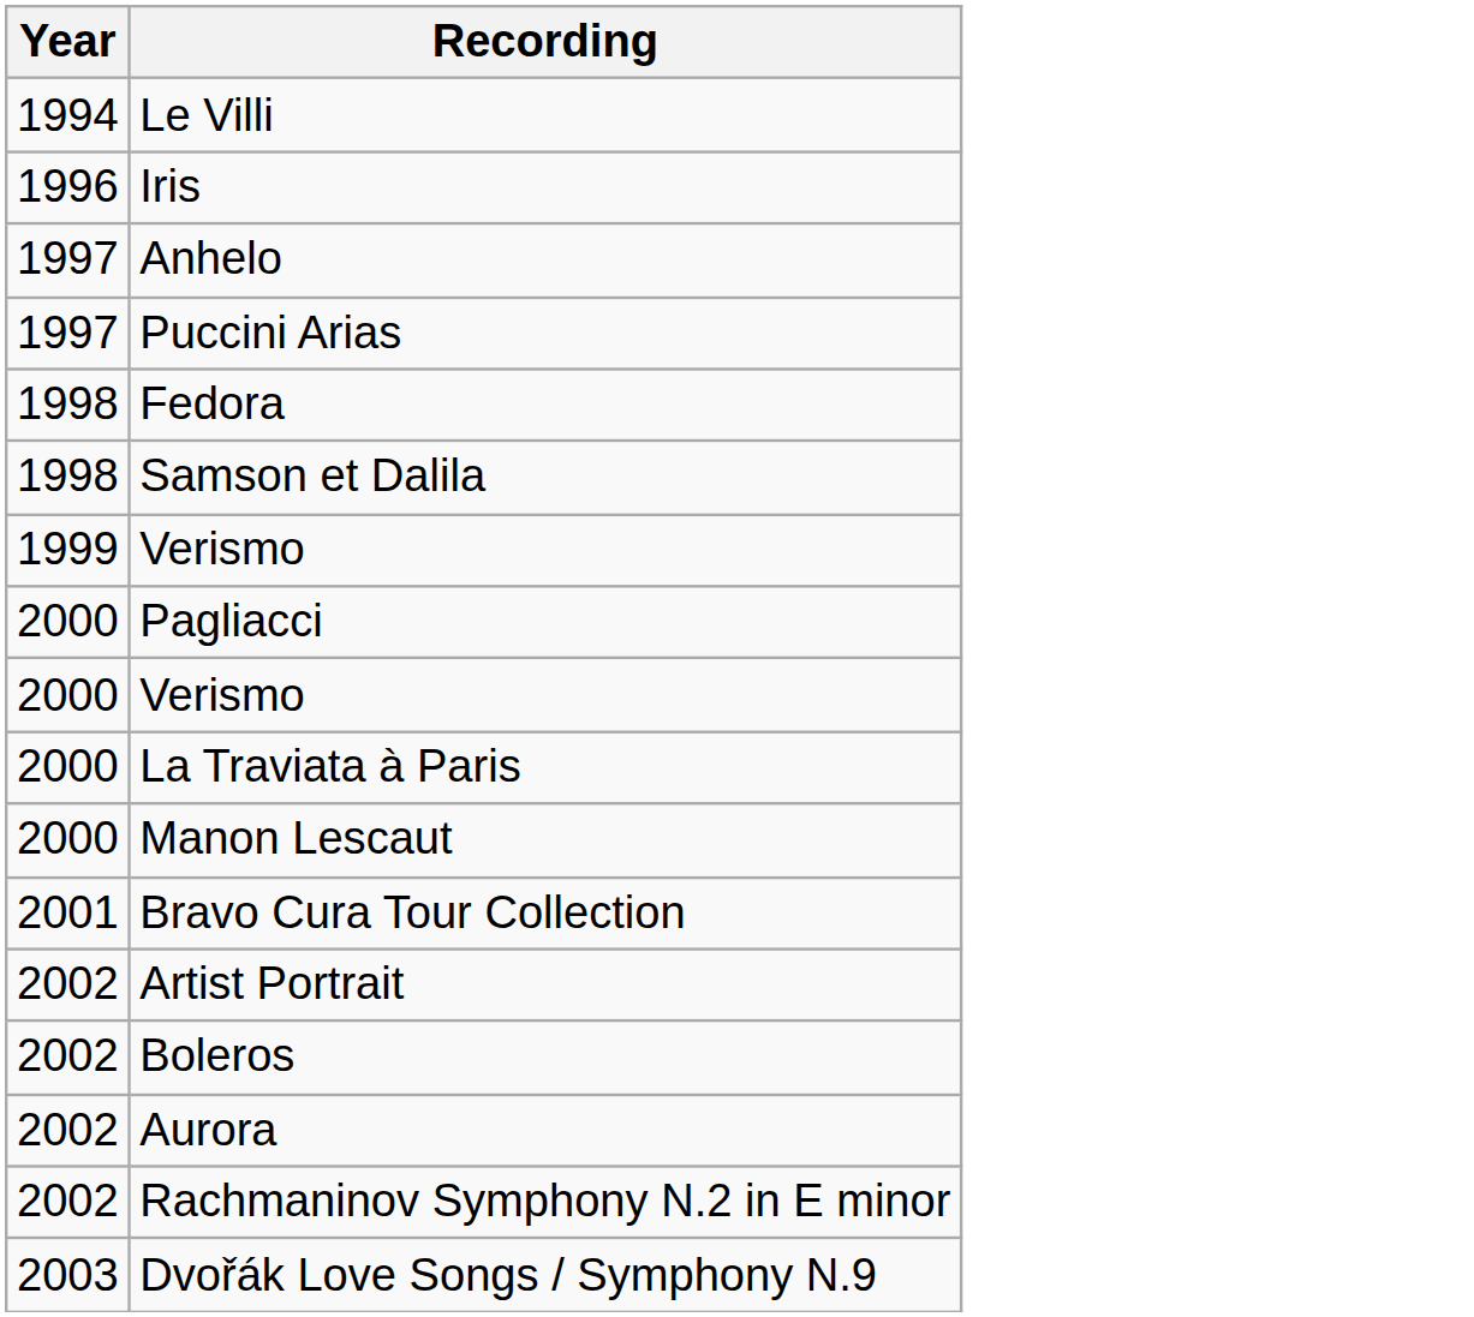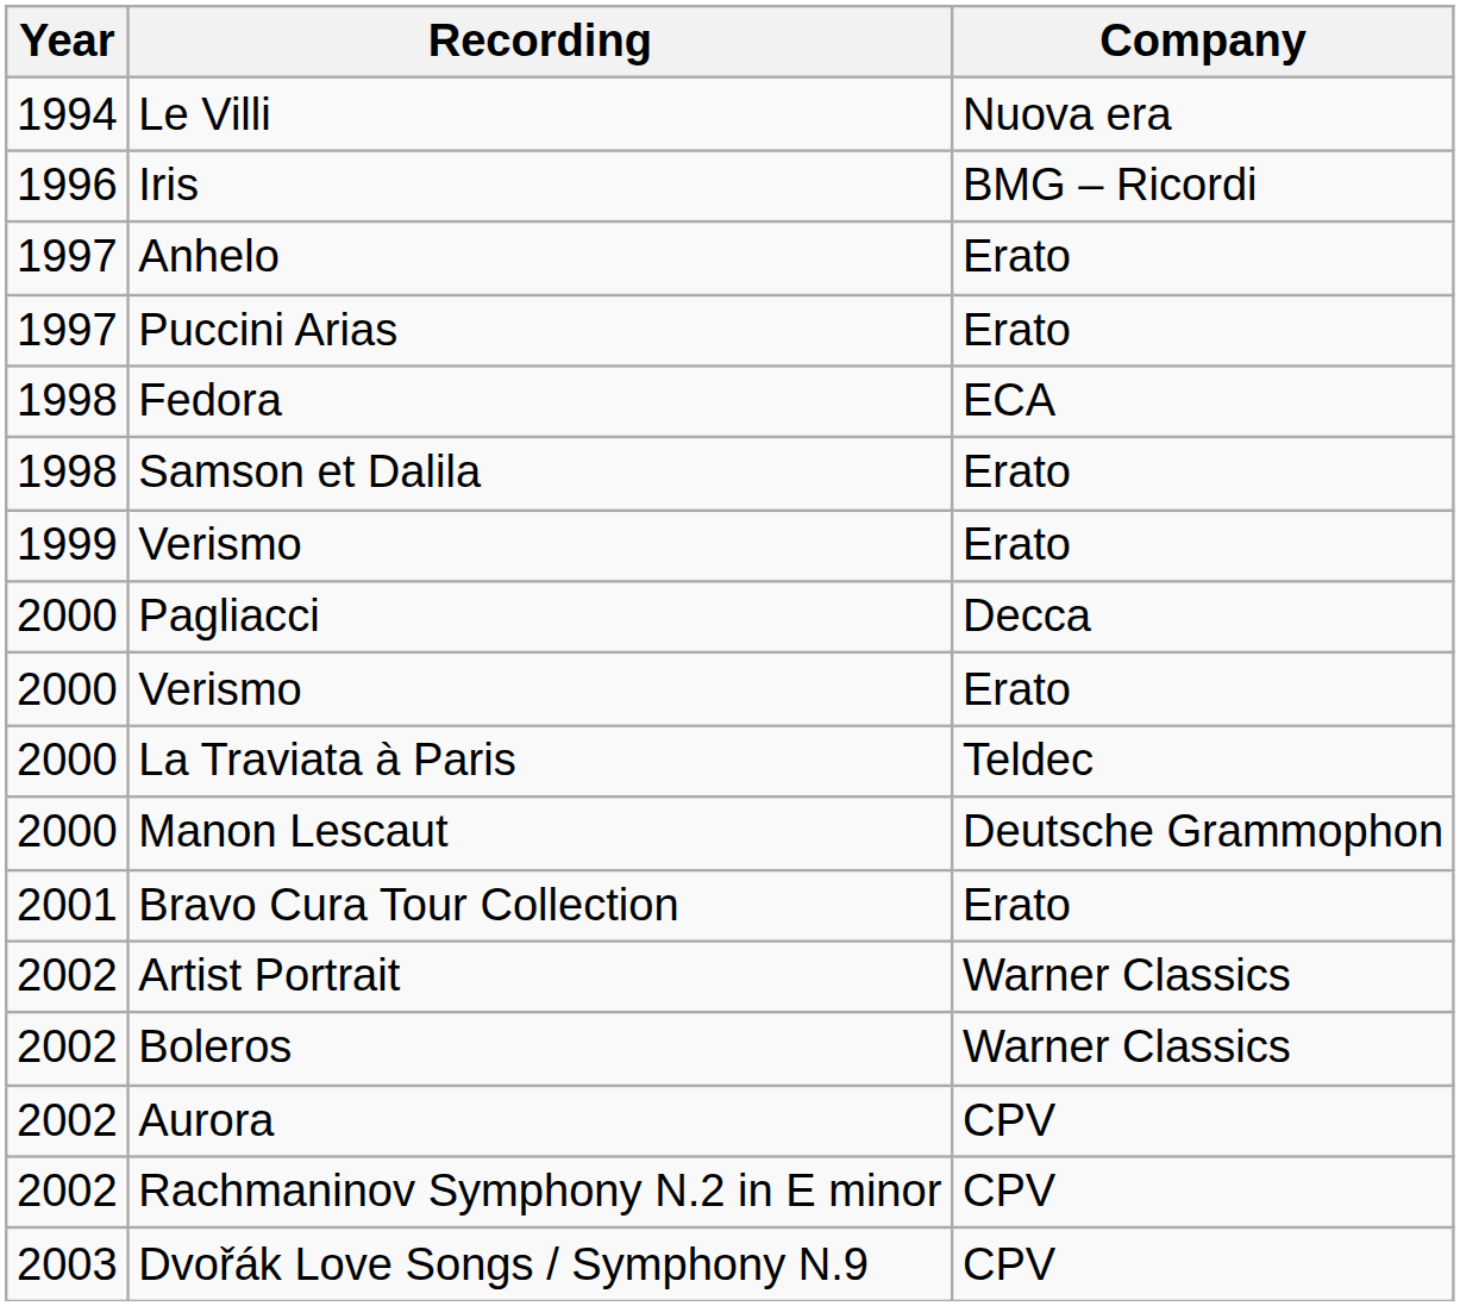+ column: Company | Nuova era | BMG – Ricordi | Erato | Erato | ECA | Erato | Erato | Decca | Erato | Teldec | Deutsche Grammophon | Erato | Warner Classics | Warner Classics | CPV | CPV | CPV
